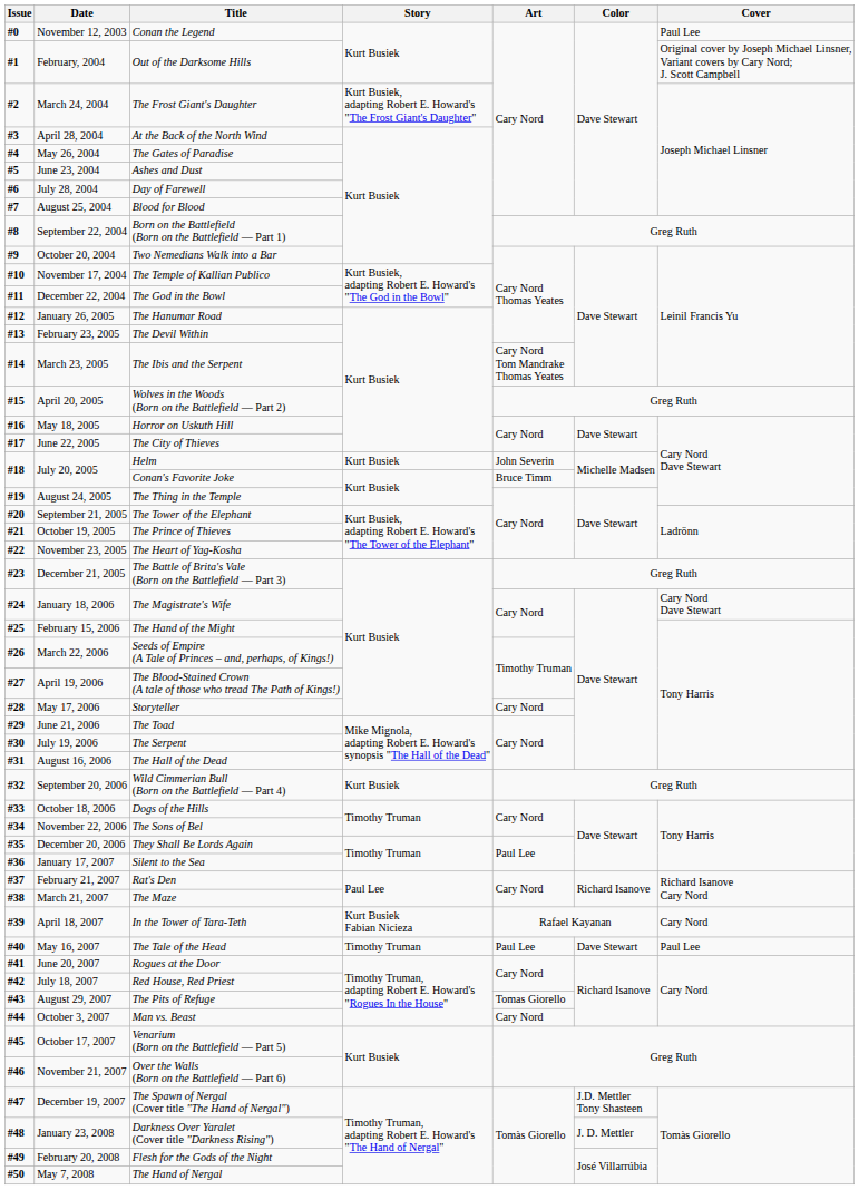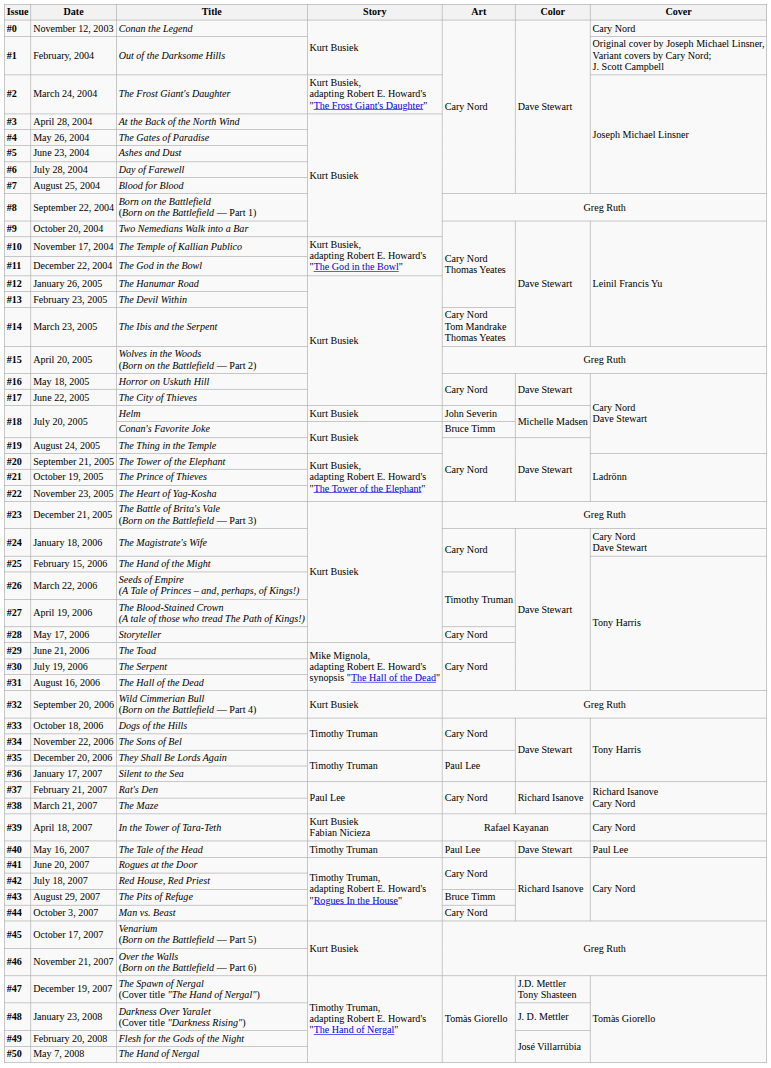Conan the Legend | Cover: Paul Lee -> Cary Nord
The Pits of Refuge | Art: Tomas Giorello -> Bruce Timm
